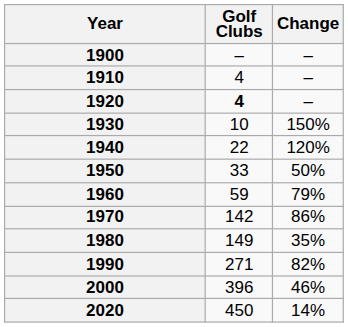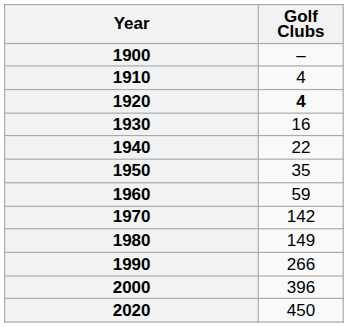- column: Change | – | – | – | 150% | 120% | 50% | 79% | 86% | 35% | 82% | 46% | 14%
1930 | Golf Clubs: 10 -> 16
1950 | Golf Clubs: 33 -> 35
1990 | Golf Clubs: 271 -> 266
